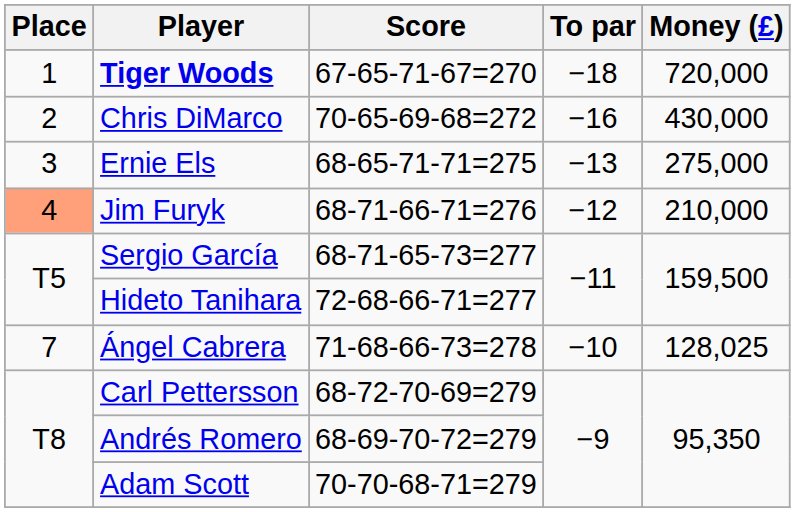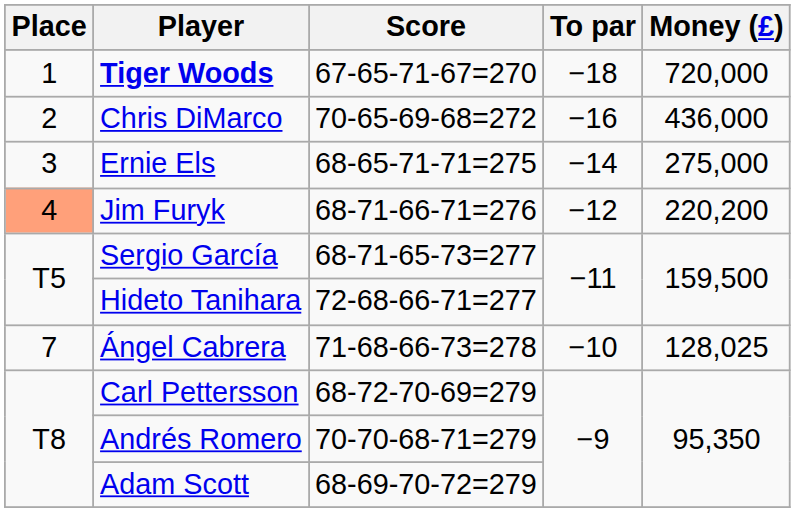Chris DiMarco | Money (£): 430,000 -> 436,000
Ernie Els | To par: −13 -> −14
Jim Furyk | Money (£): 210,000 -> 220,200
Andrés Romero | Score: 68-69-70-72=279 -> 70-70-68-71=279
Adam Scott | Score: 70-70-68-71=279 -> 68-69-70-72=279
